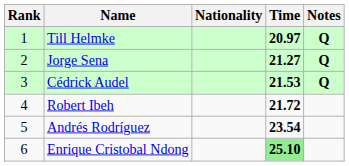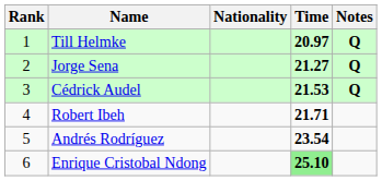Robert Ibeh | Time: 21.72 -> 21.71
